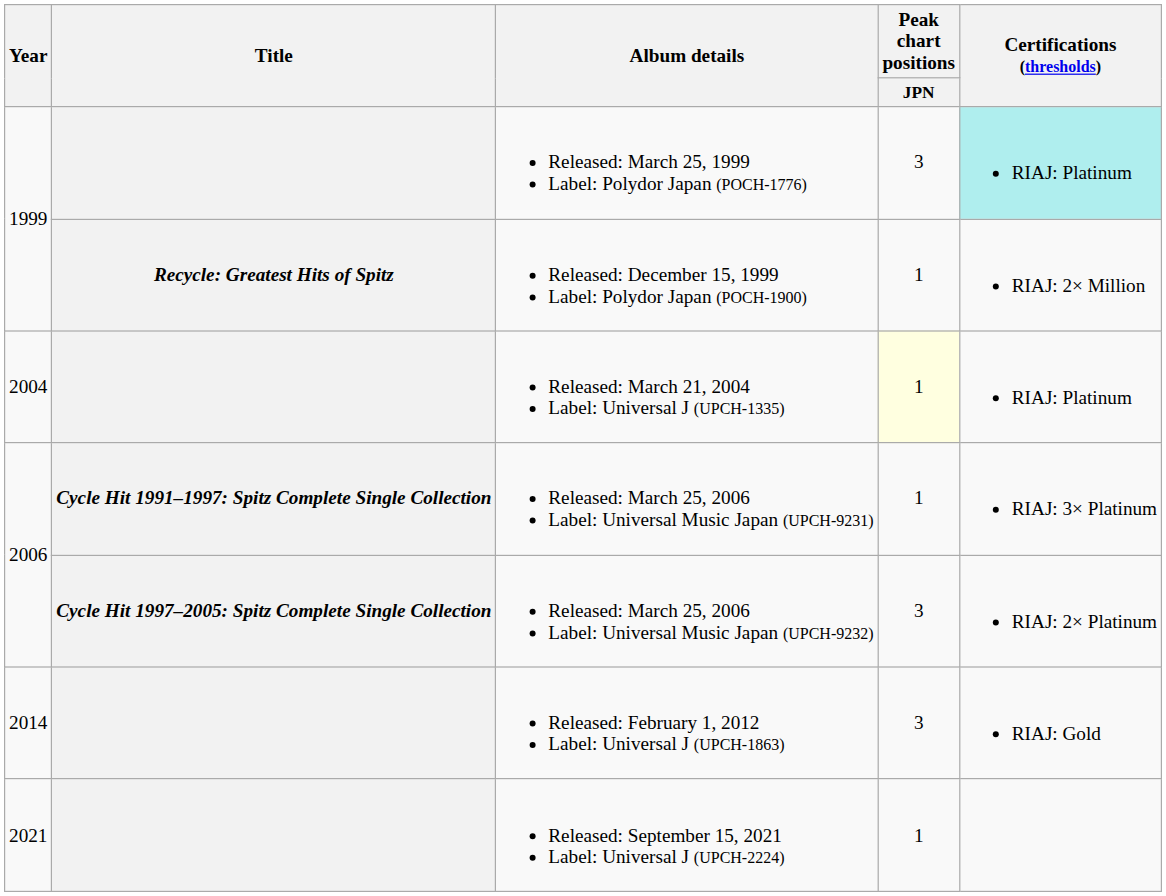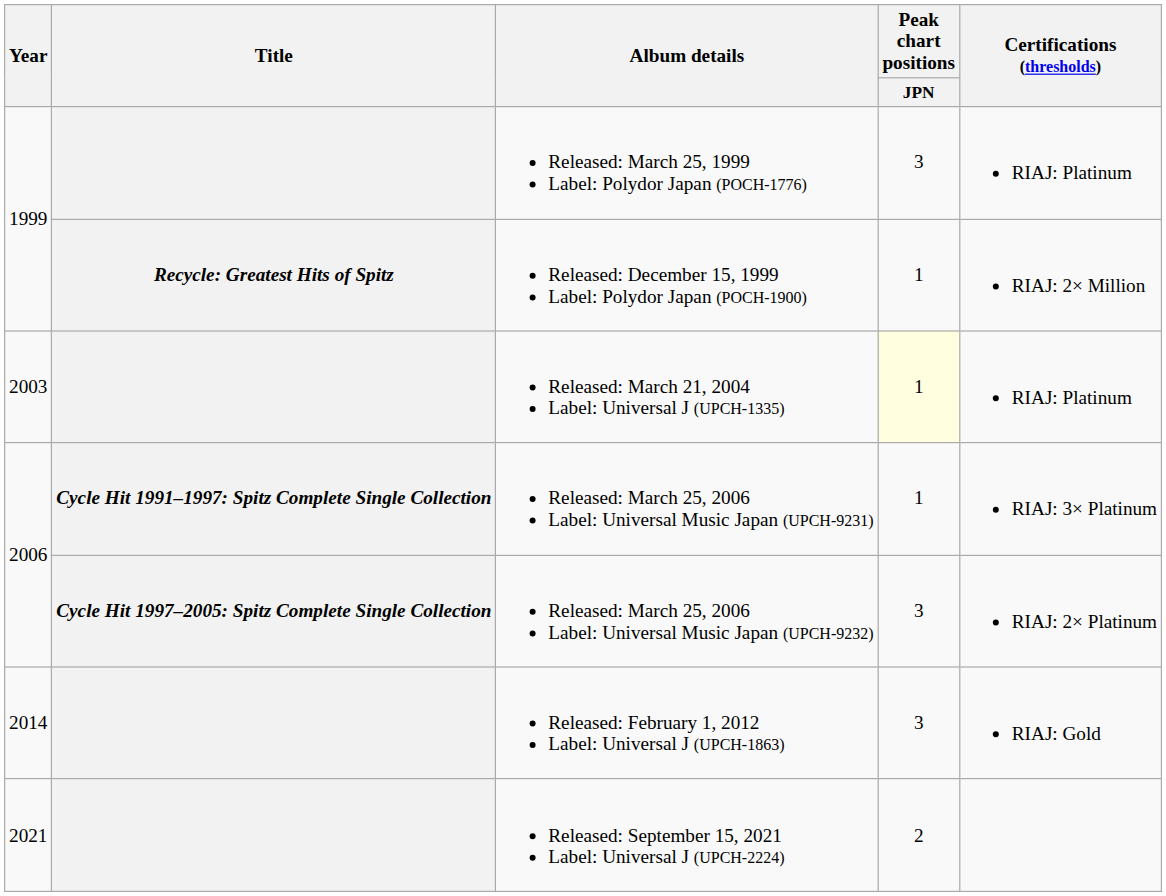Released: March 25, 1999 Label: Polydor Japan (POCH-1776) | Certifications (thresholds): paleturquoise background -> no background
Released: March 21, 2004 Label: Universal J (UPCH-1335) | Year: 2004 -> 2003
Released: September 15, 2021 Label: Universal J (UPCH-2224) | Peak chart positions / JPN: 1 -> 2
